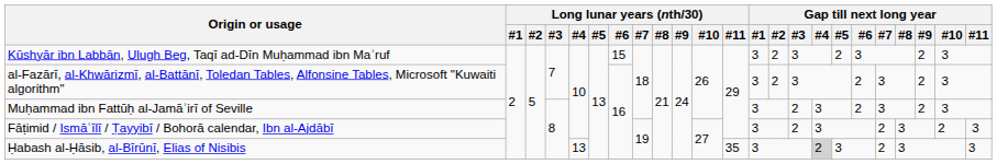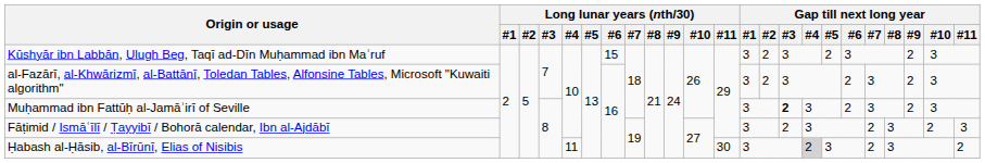Muḥammad ibn Fattūḥ al-Jamāʾirī of Seville | Gap till next long year / #3: normal -> bold
Ḥabash al-Ḥāsib, al-Bīrūnī, Elias of Nisibis | Long lunar years (nth/30) / #4: 13 -> 11
Ḥabash al-Ḥāsib, al-Bīrūnī, Elias of Nisibis | Long lunar years (nth/30) / #11: 35 -> 30
Ḥabash al-Ḥāsib, al-Bīrūnī, Elias of Nisibis | Gap till next long year / #11: 3 -> 2
